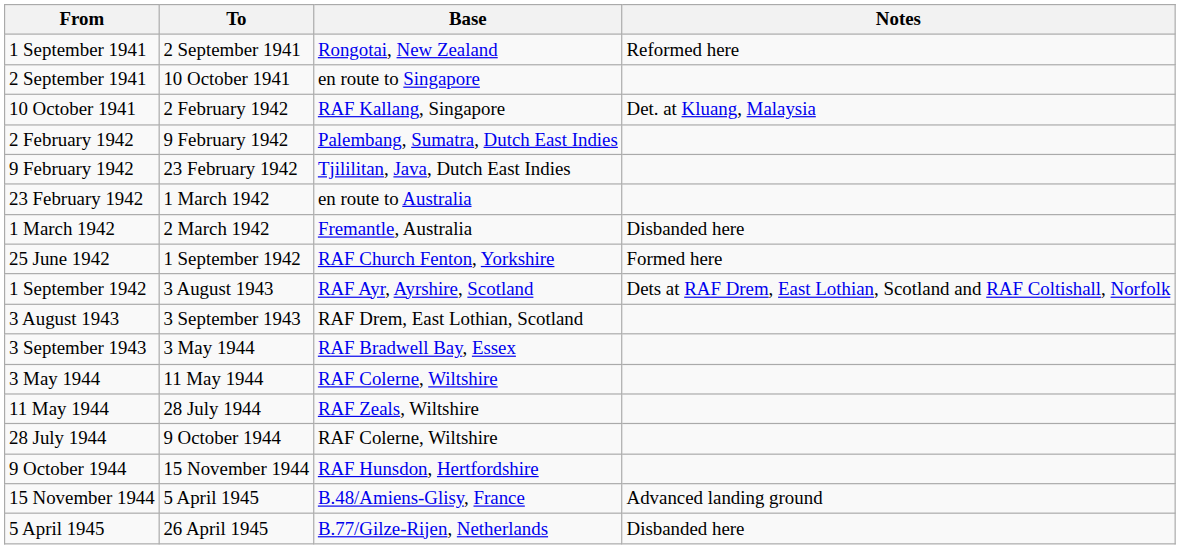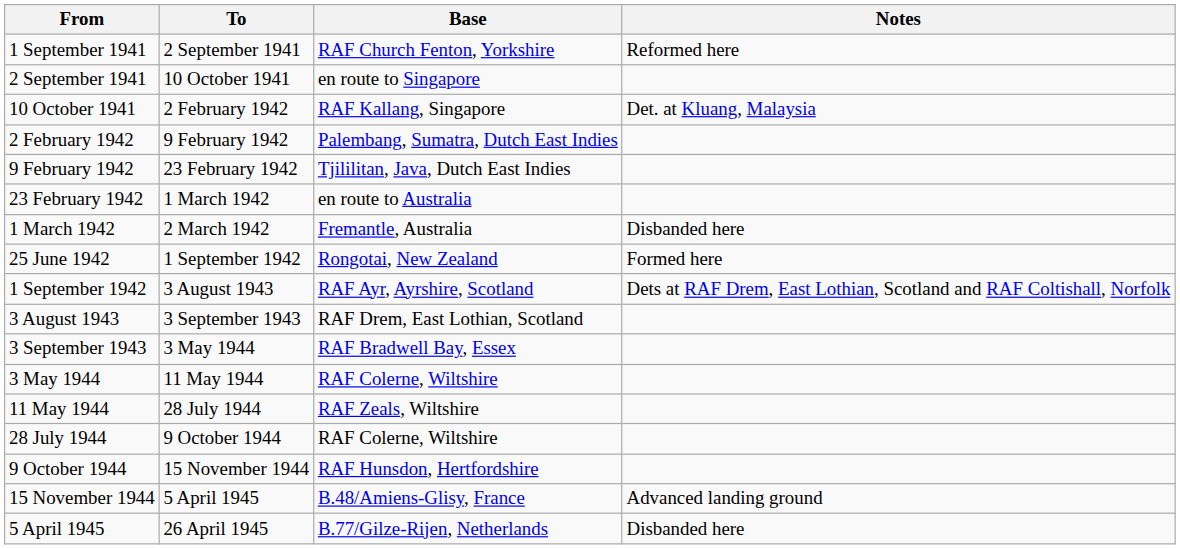1 September 1941 | Base: Rongotai, New Zealand -> RAF Church Fenton, Yorkshire
25 June 1942 | Base: RAF Church Fenton, Yorkshire -> Rongotai, New Zealand
